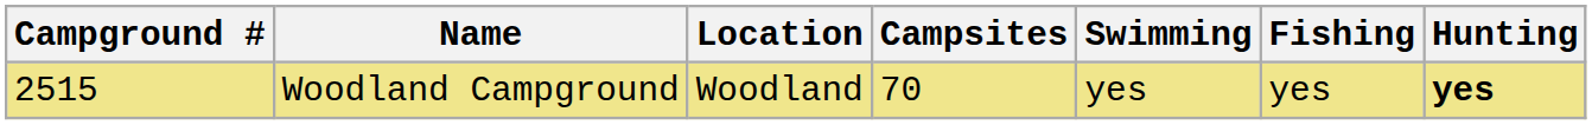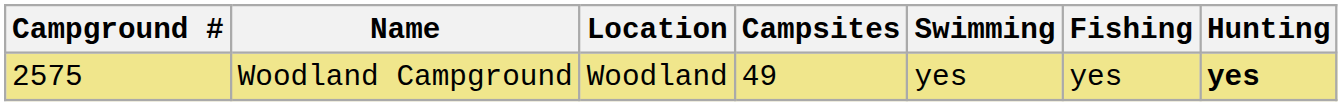Woodland Campground | Campground #: 2515 -> 2575
Woodland Campground | Campsites: 70 -> 49
